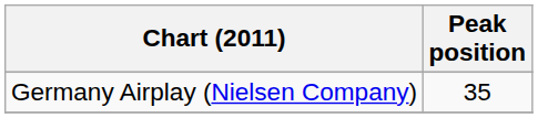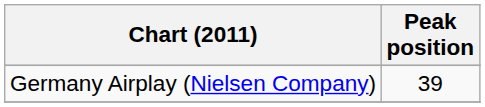Germany Airplay (Nielsen Company) | Peak position: 35 -> 39
